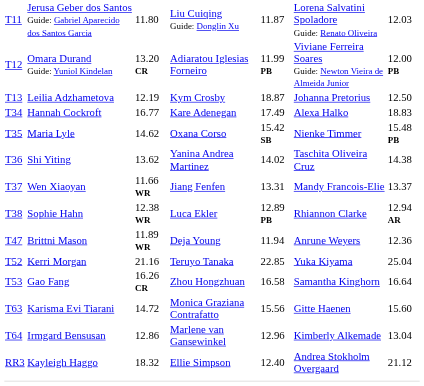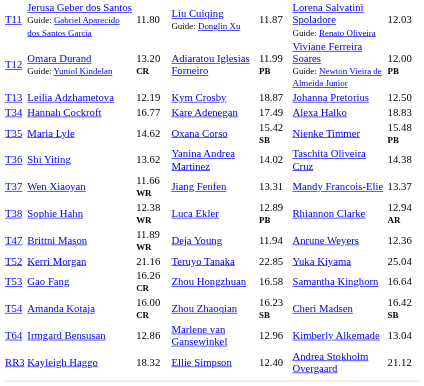+ row: T54 | Amanda Kotaja | 16.00 CR | Zhou Zhaoqian | 16.23 SB | Cheri Madsen | 16.42 SB
- row: T63 | Karisma Evi Tiarani | 14.72 | Monica Graziana Contrafatto | 15.56 | Gitte Haenen | 15.60
